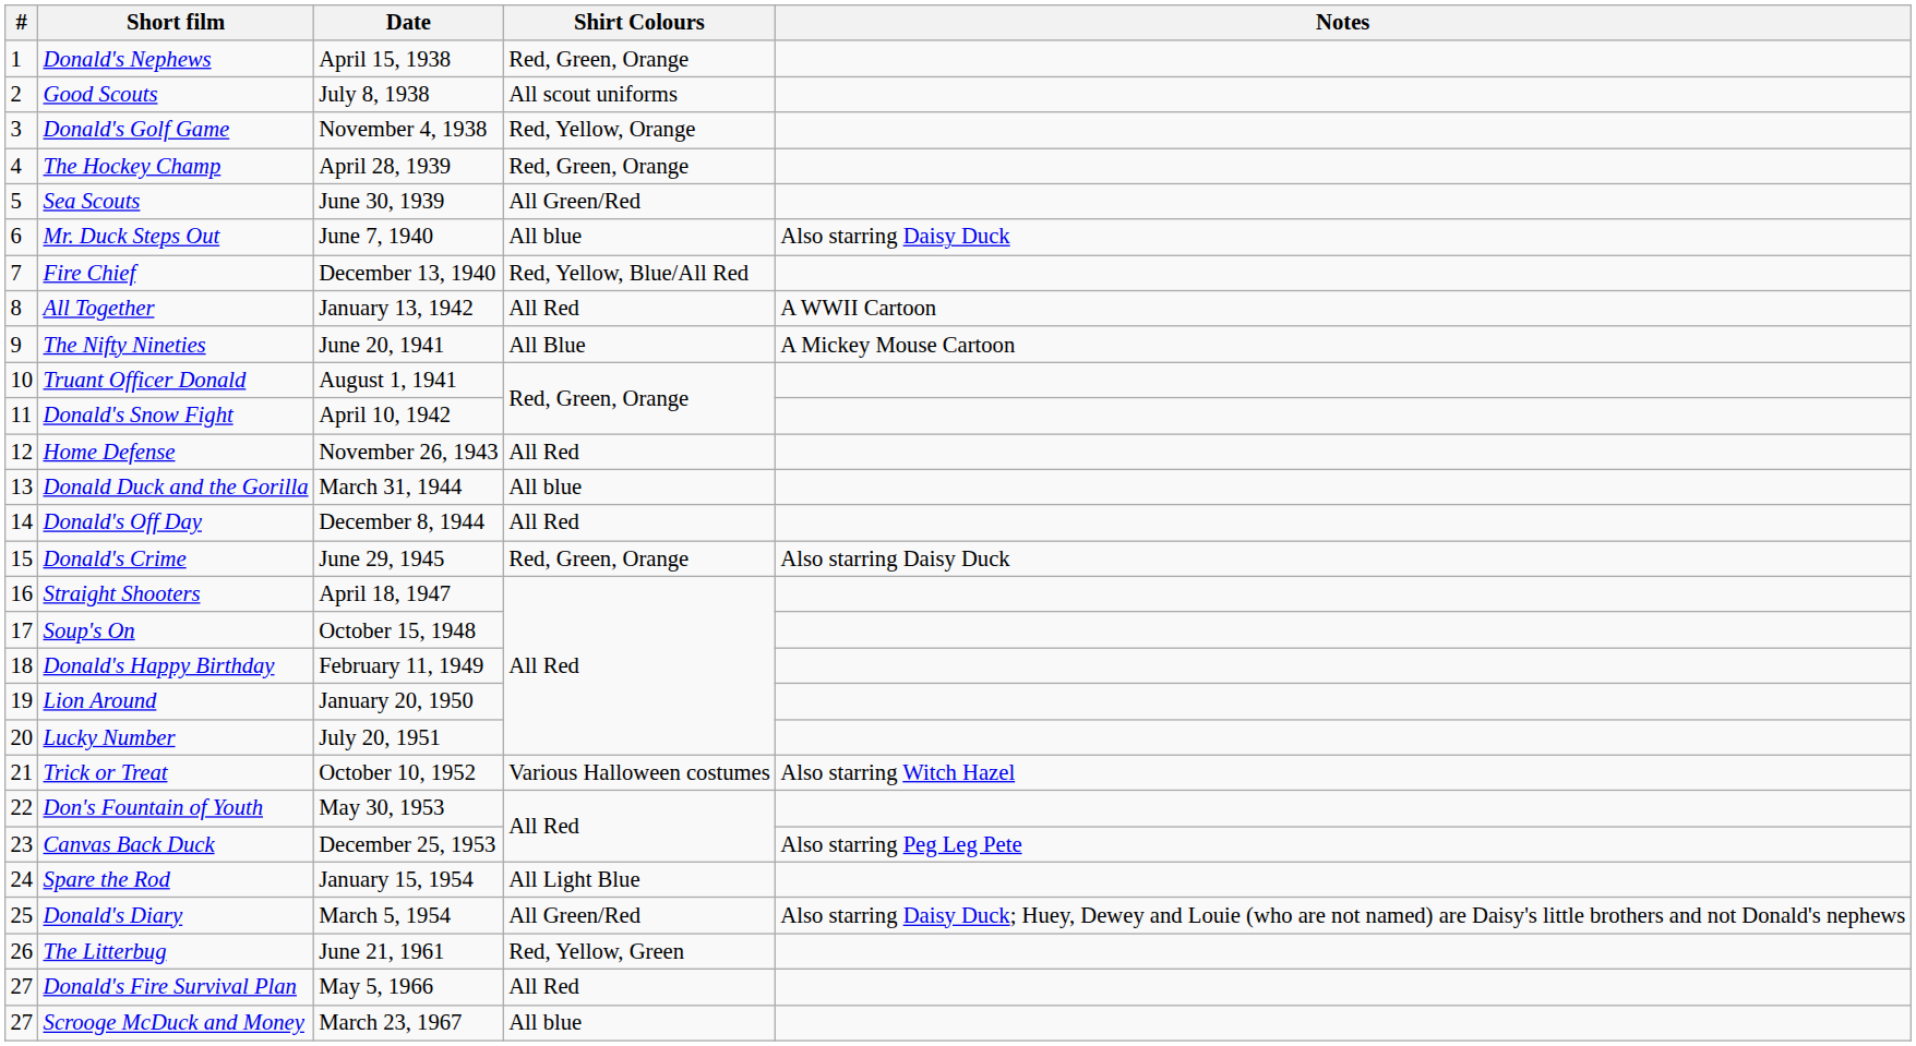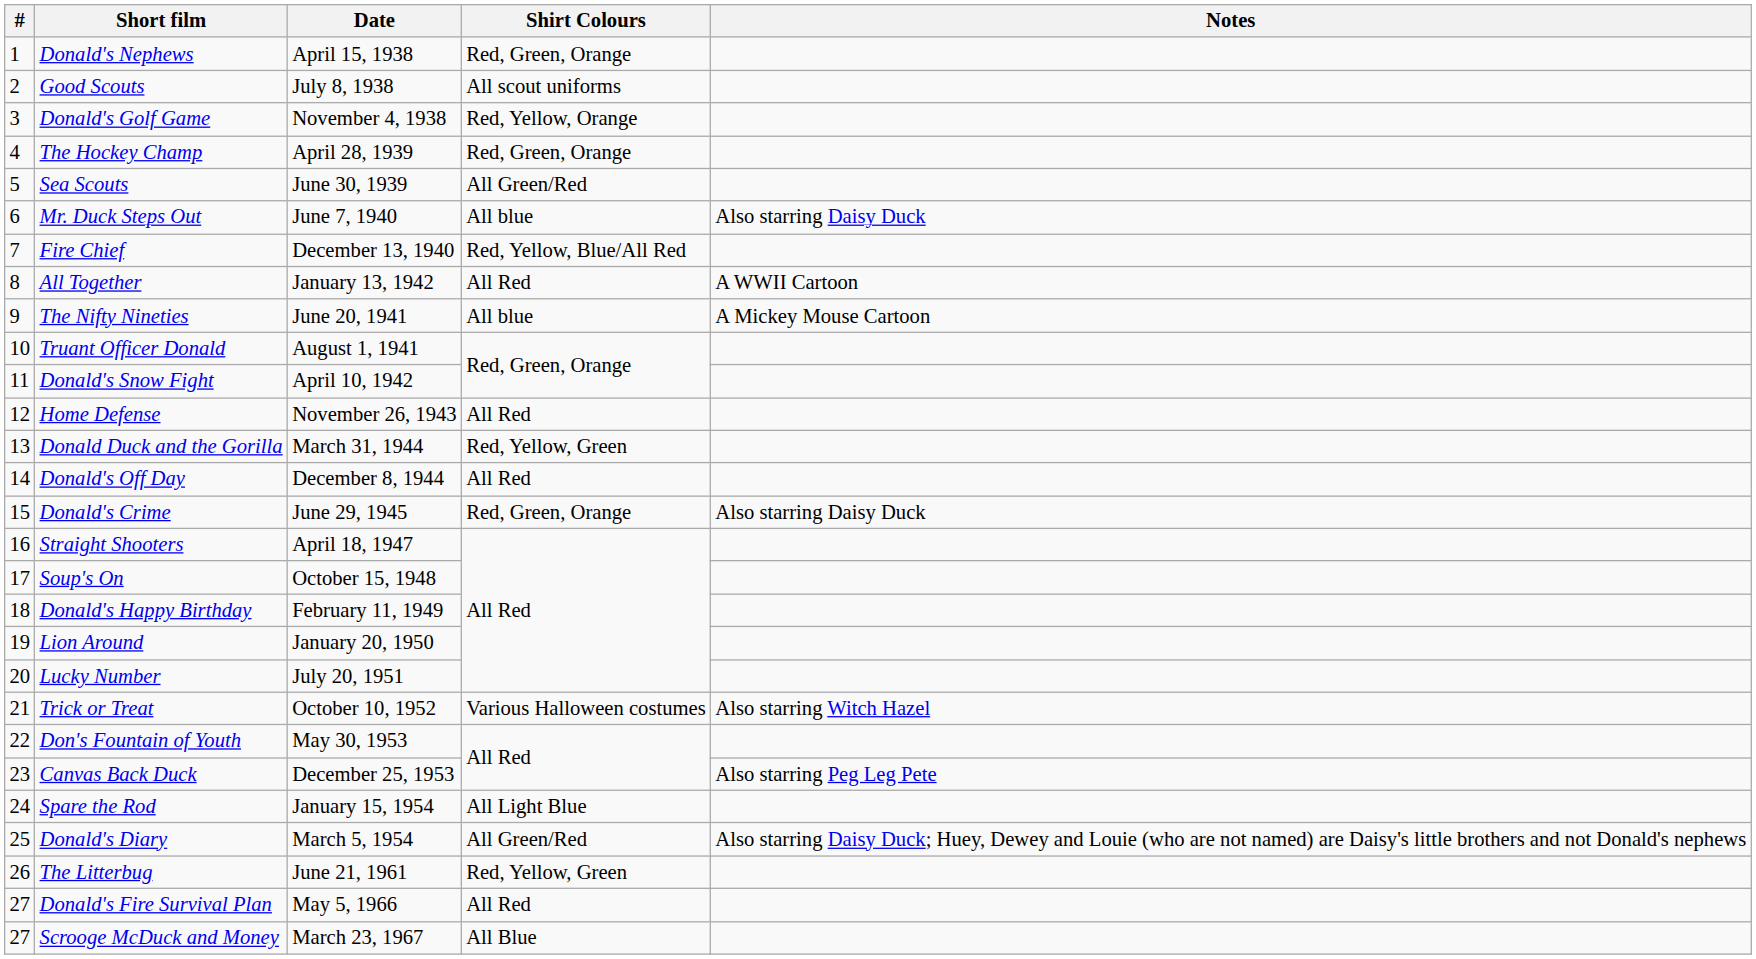The Nifty Nineties | Shirt Colours: All Blue -> All blue
Donald Duck and the Gorilla | Shirt Colours: All blue -> Red, Yellow, Green
Scrooge McDuck and Money | Shirt Colours: All blue -> All Blue
